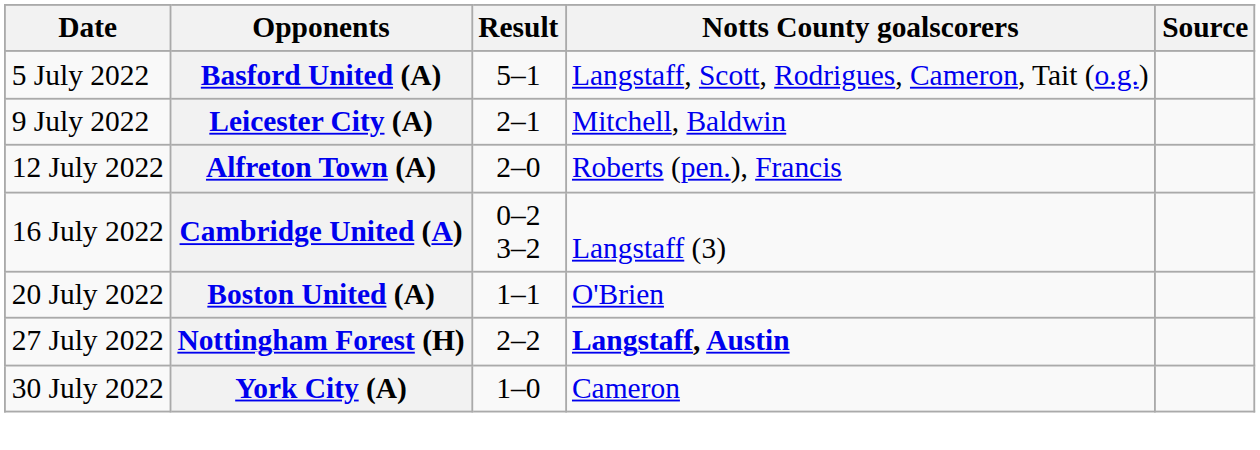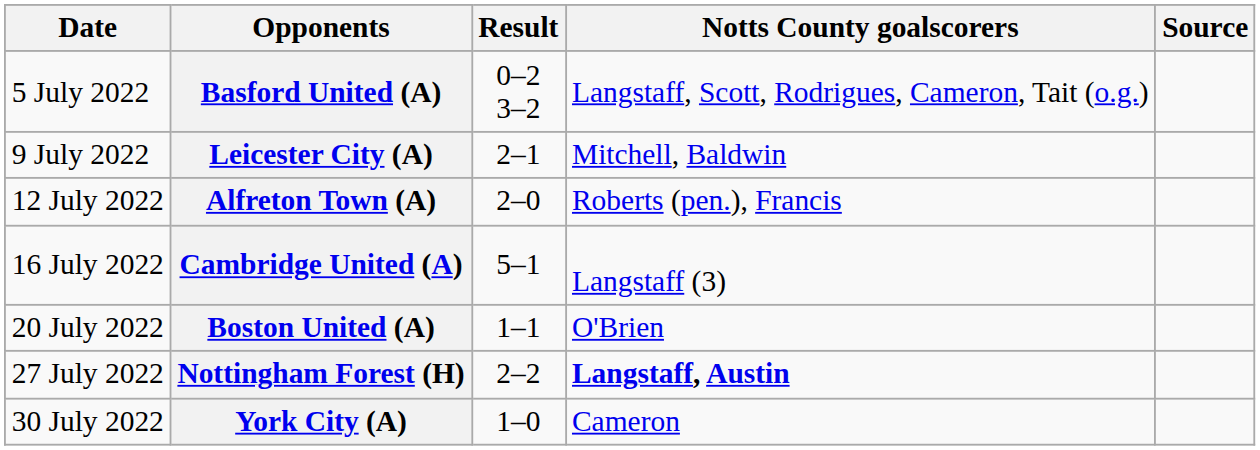Basford United (A) | Result: 5–1 -> 0–2 3–2
Cambridge United (A) | Result: 0–2 3–2 -> 5–1
